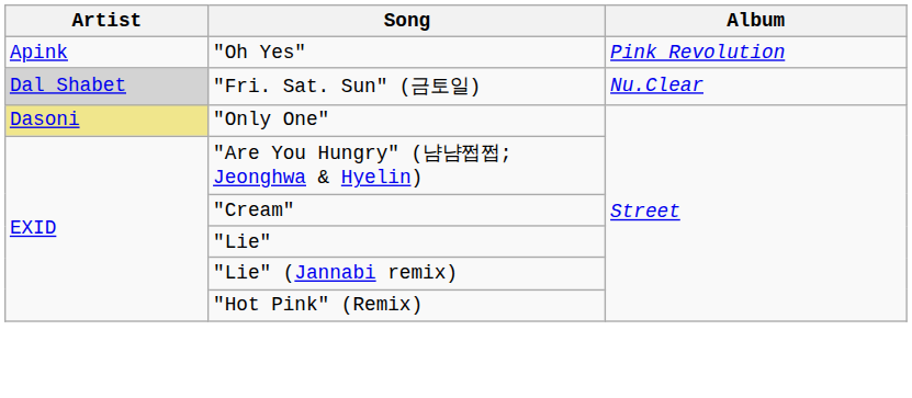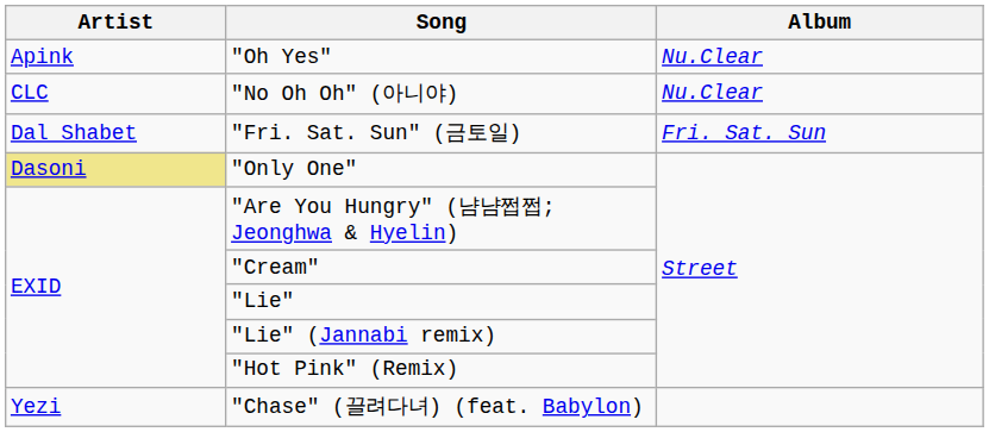"Oh Yes" | Album: Pink Revolution -> Nu.Clear
+ row: CLC | "No Oh Oh" (아니야) | Nu.Clear
"Fri. Sat. Sun" (금토일) | Artist: lightgrey background -> no background
"Fri. Sat. Sun" (금토일) | Album: Nu.Clear -> Fri. Sat. Sun
+ row: Yezi | "Chase" (끌려다녀) (feat. Babylon)
